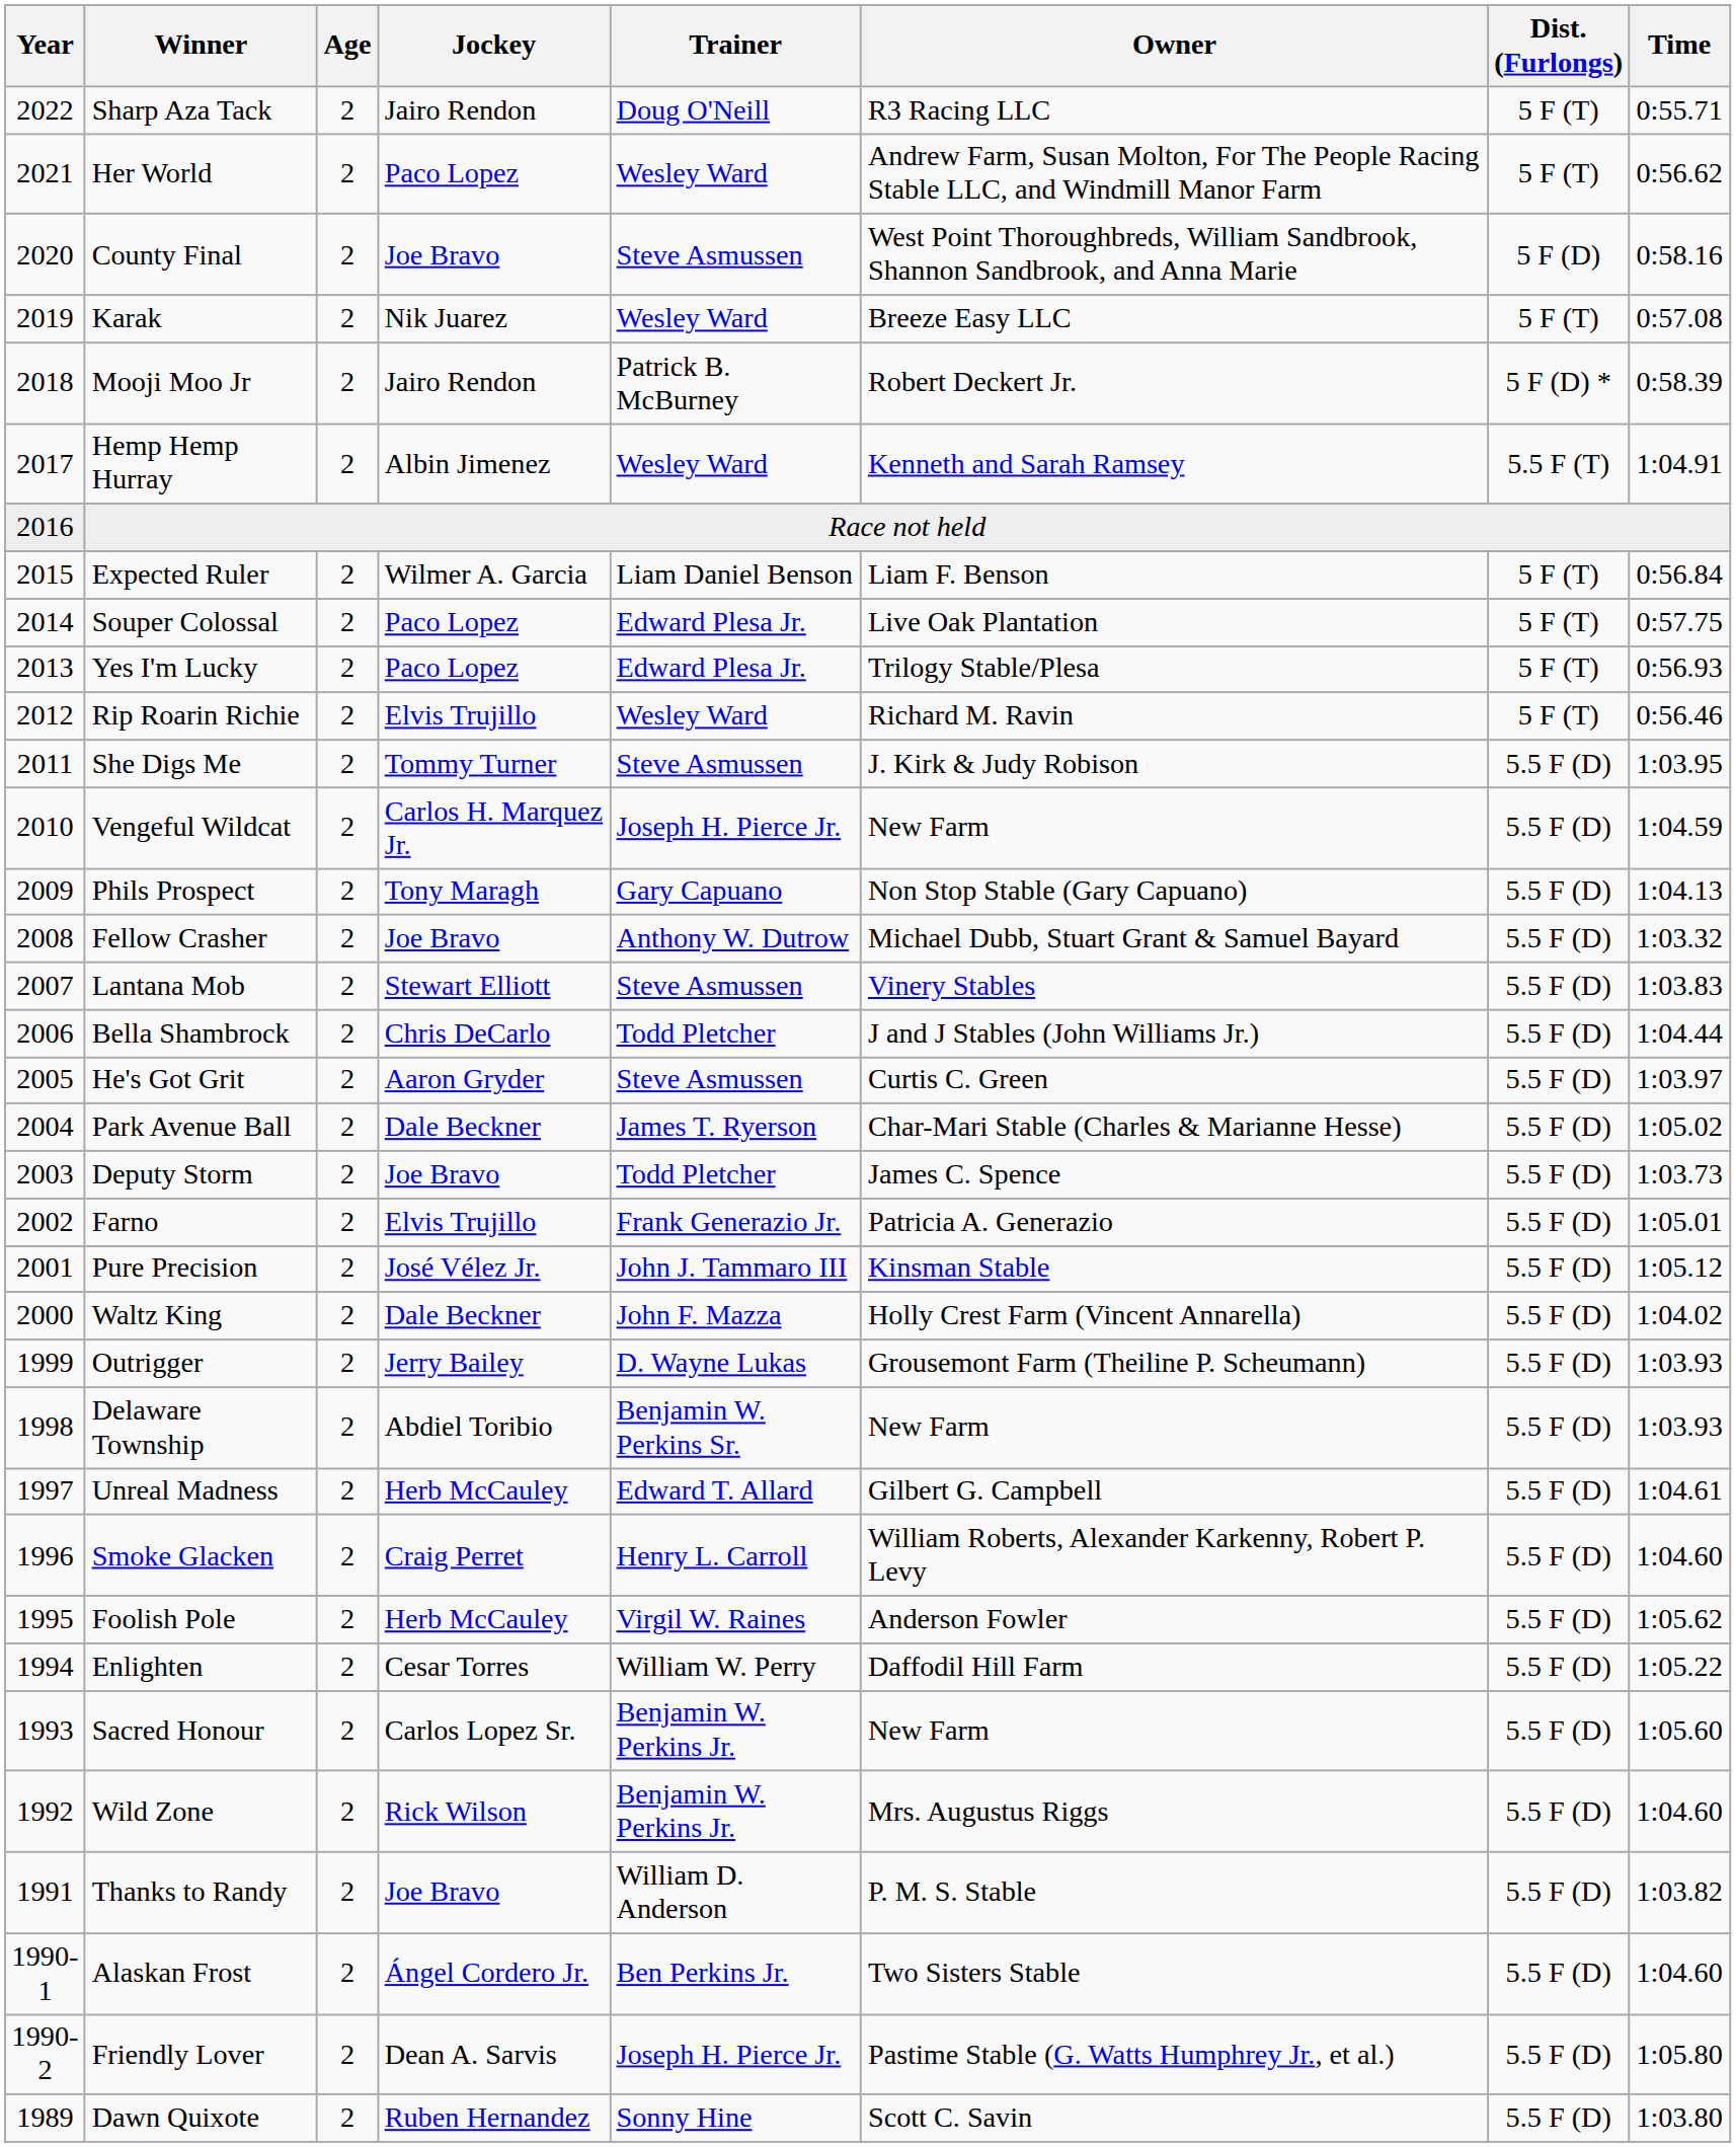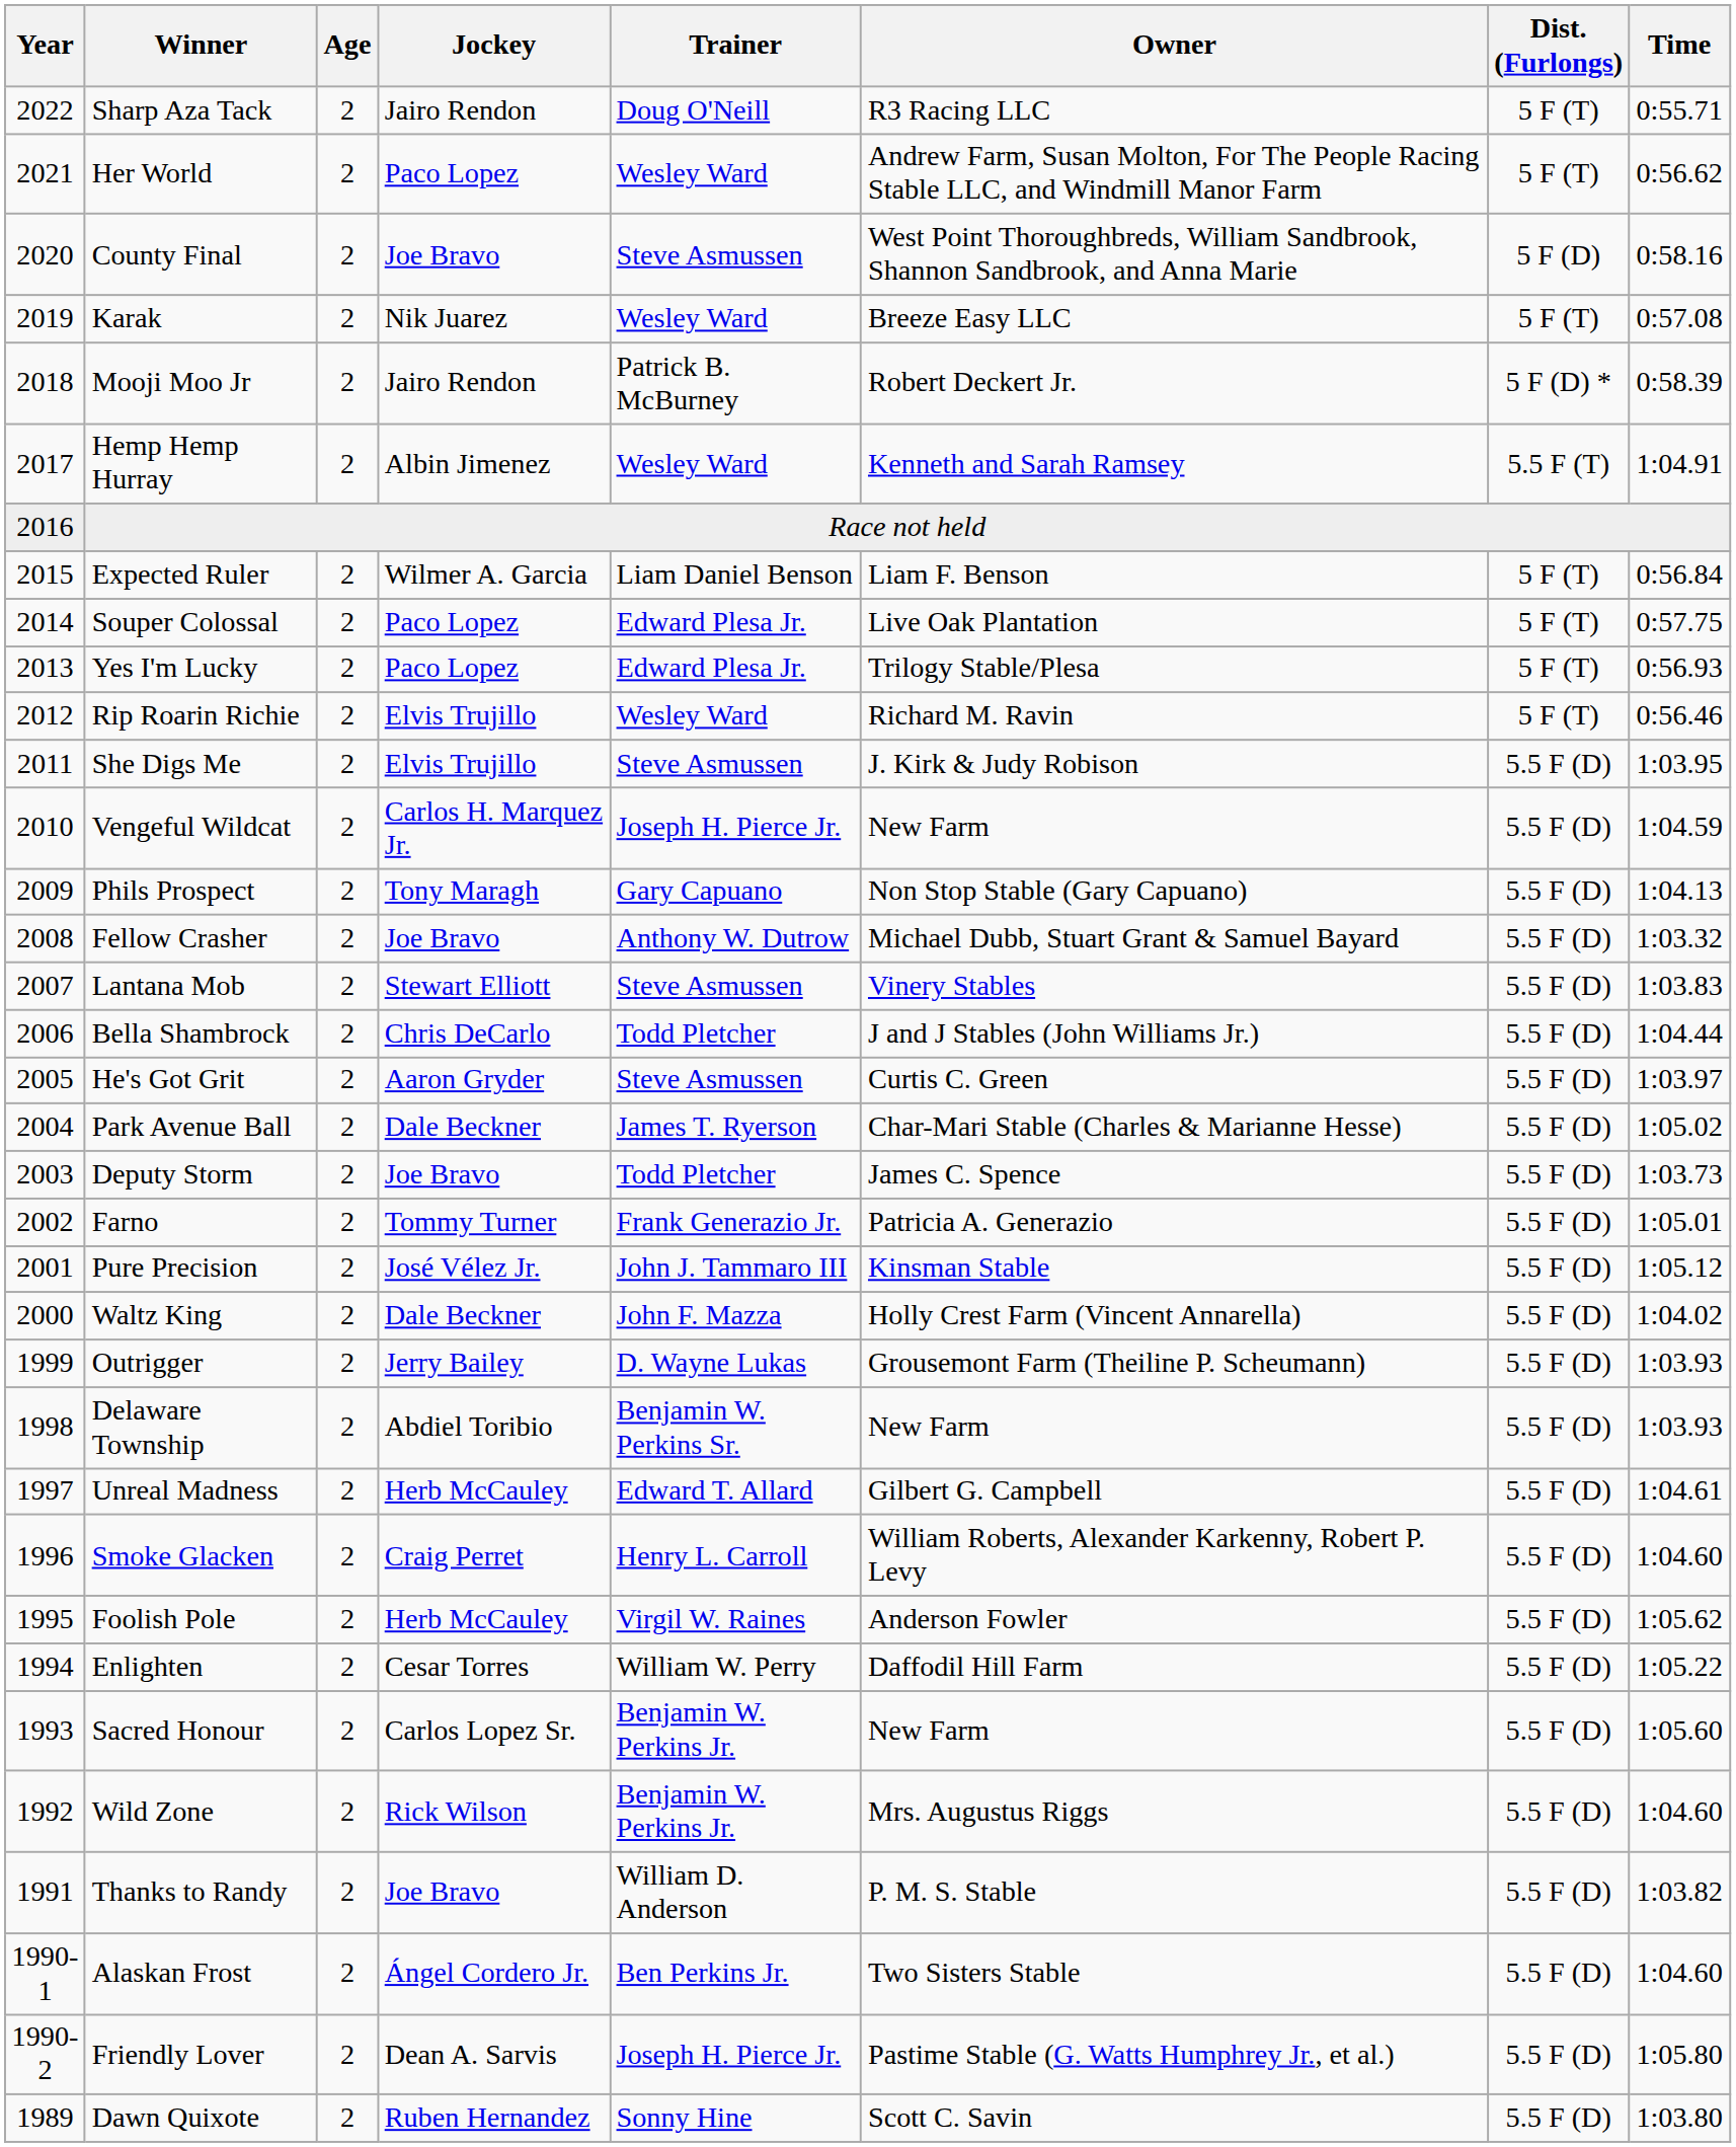She Digs Me | Jockey: Tommy Turner -> Elvis Trujillo
Farno | Jockey: Elvis Trujillo -> Tommy Turner
